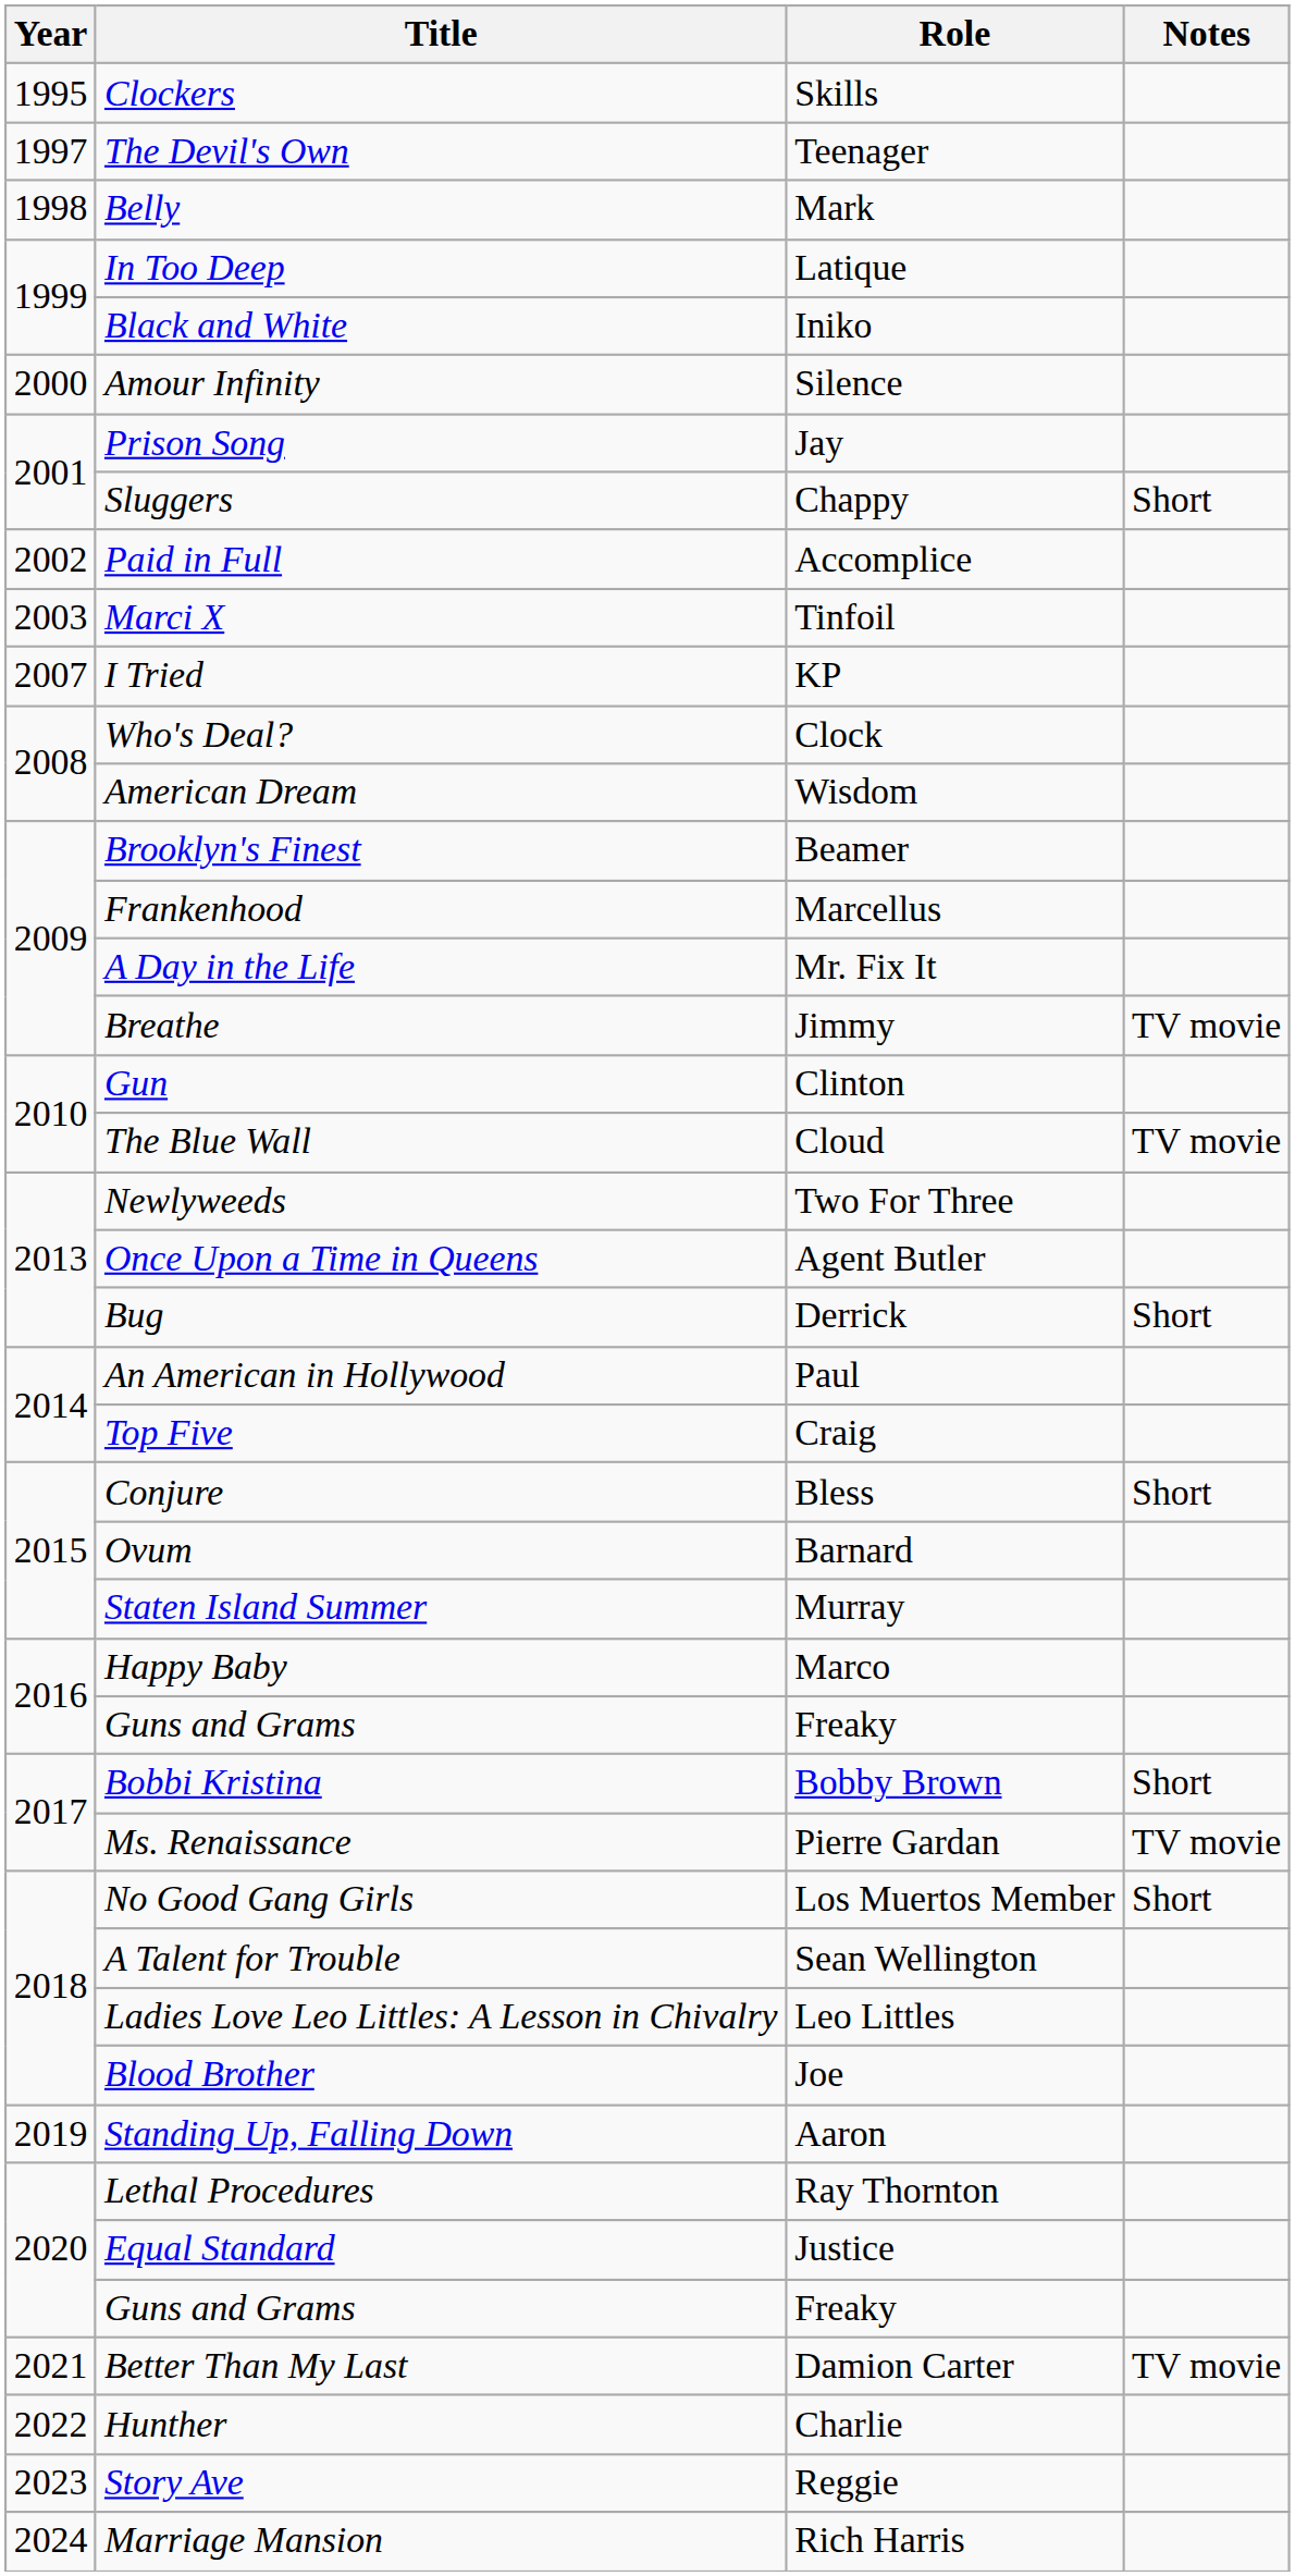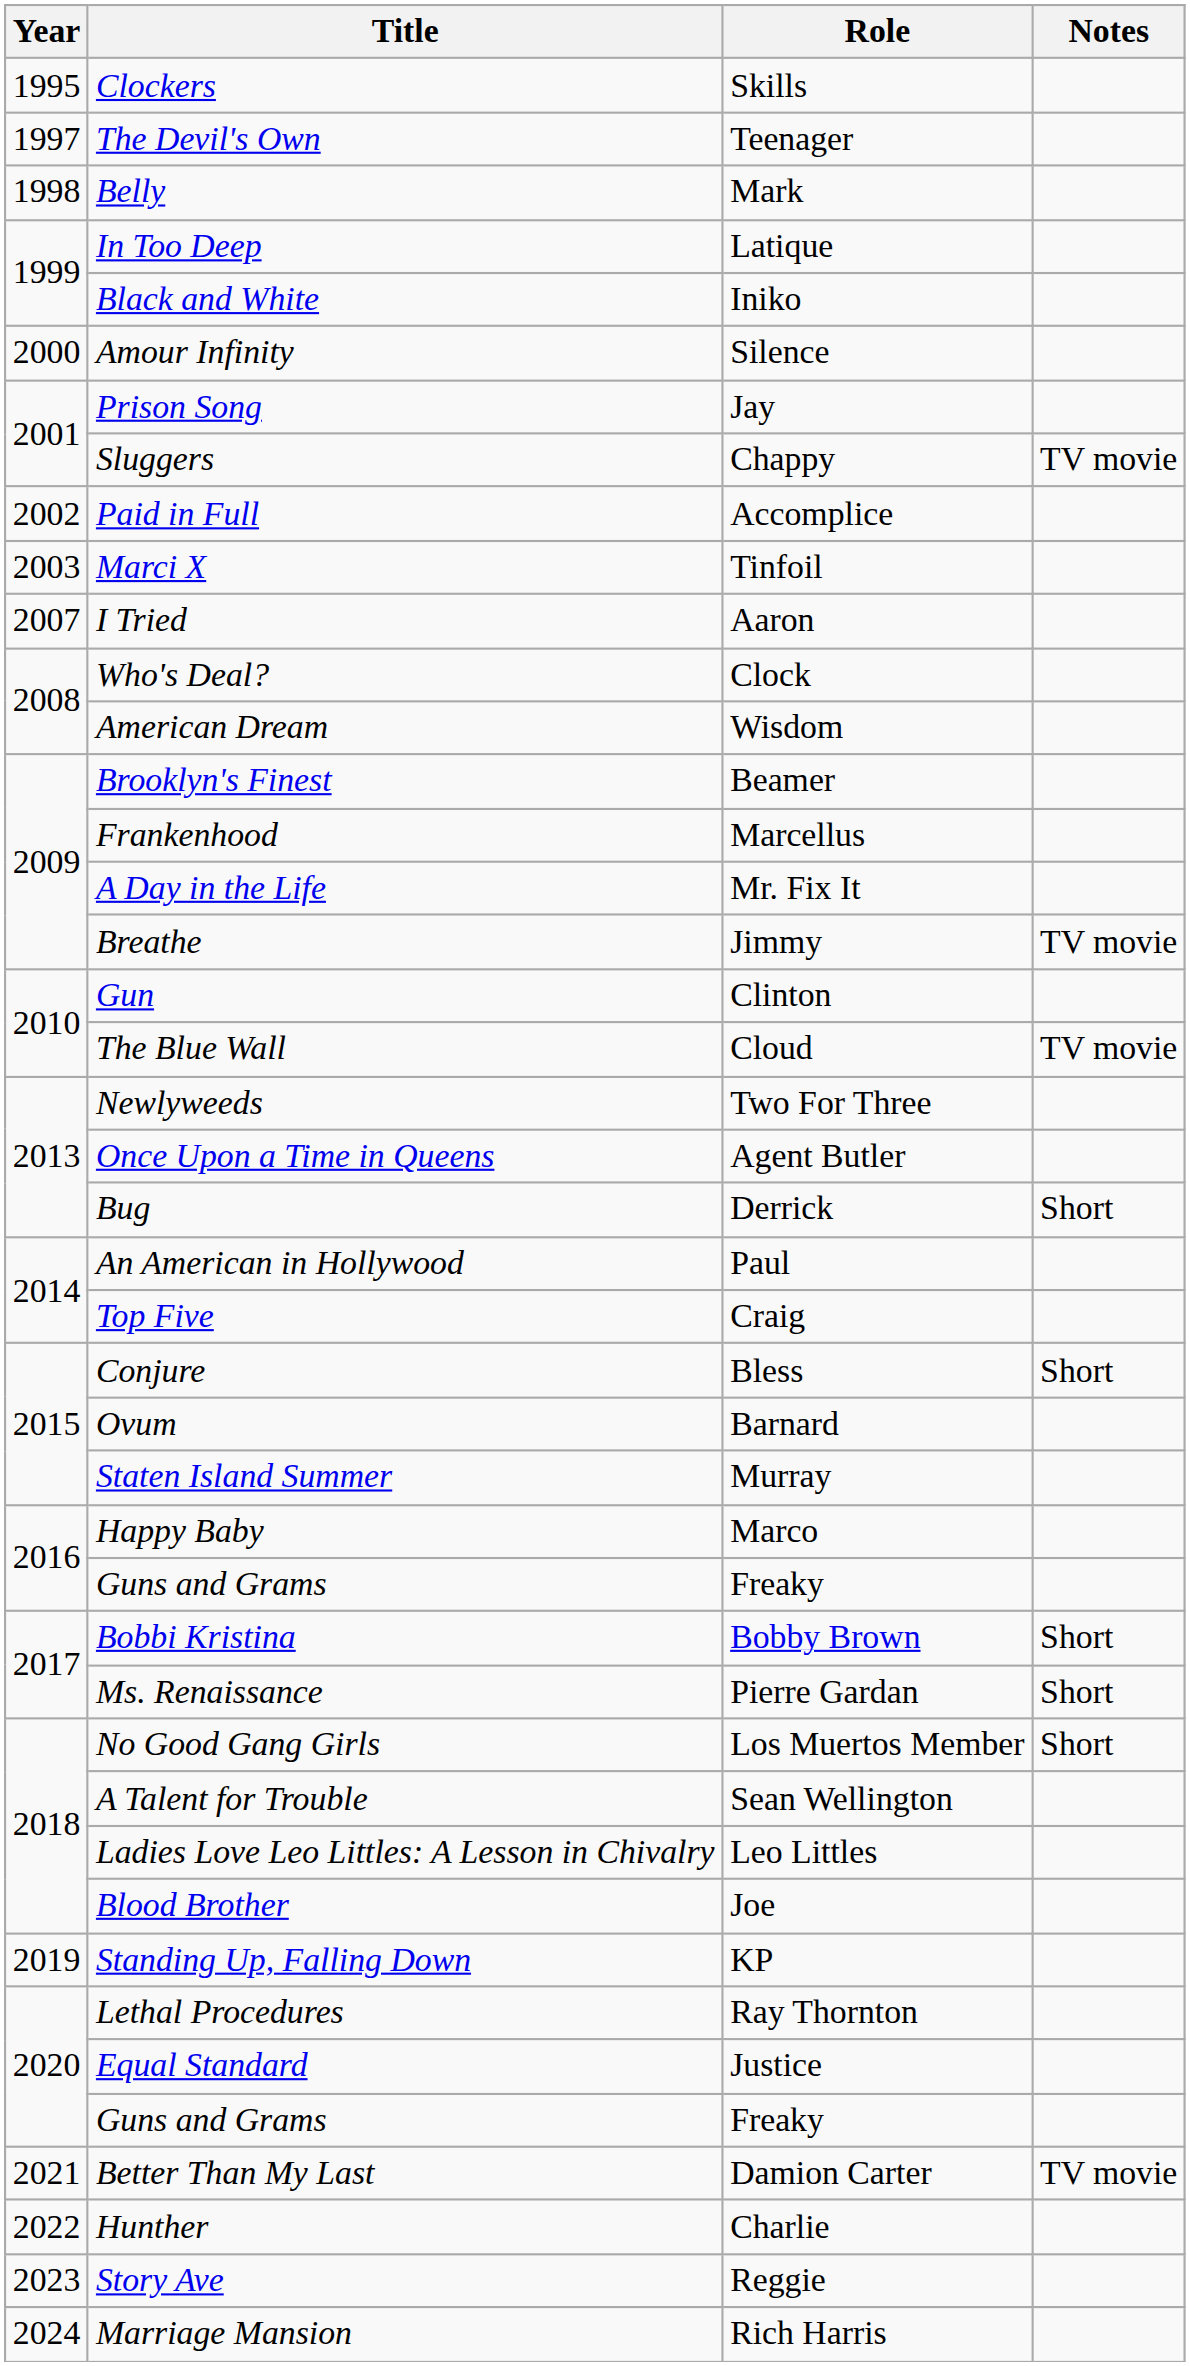Sluggers | Notes: Short -> TV movie
I Tried | Role: KP -> Aaron
Ms. Renaissance | Notes: TV movie -> Short
Standing Up, Falling Down | Role: Aaron -> KP
